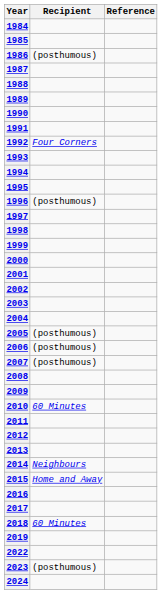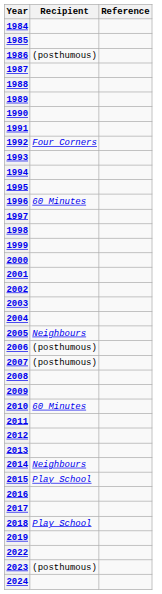1996 | Recipient: (posthumous) -> 60 Minutes
2005 | Recipient: (posthumous) -> Neighbours
2015 | Recipient: Home and Away -> Play School
2018 | Recipient: 60 Minutes -> Play School
